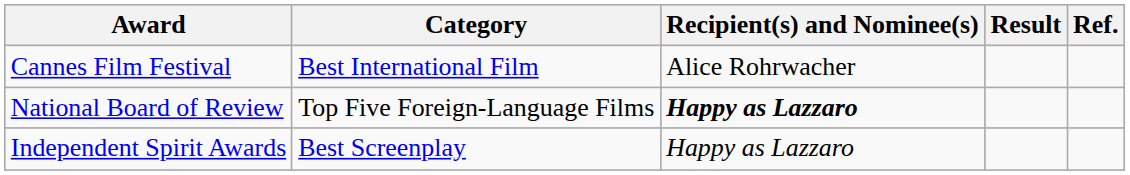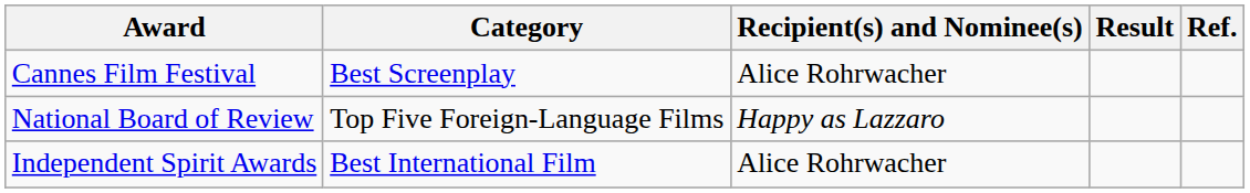Cannes Film Festival | Category: Best International Film -> Best Screenplay
National Board of Review | Recipient(s) and Nominee(s): bold -> normal
Independent Spirit Awards | Category: Best Screenplay -> Best International Film
Independent Spirit Awards | Recipient(s) and Nominee(s): Happy as Lazzaro -> Alice Rohrwacher
